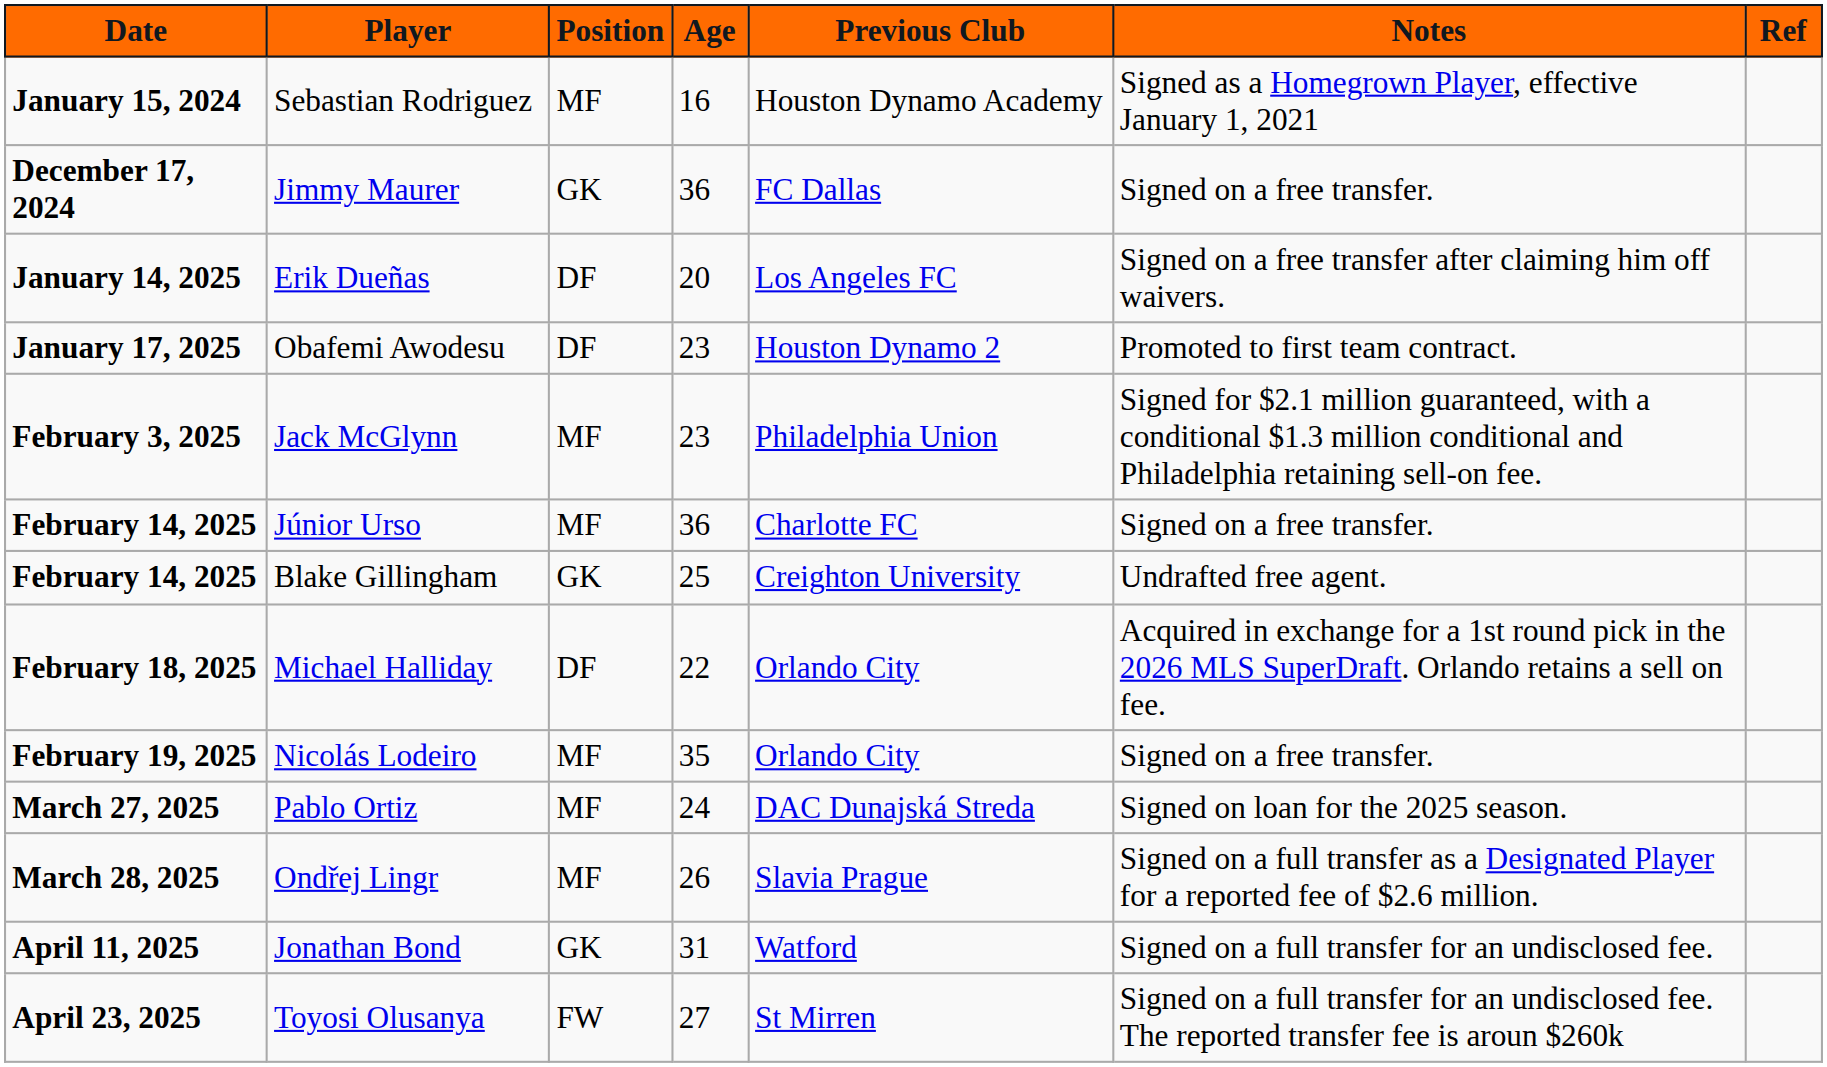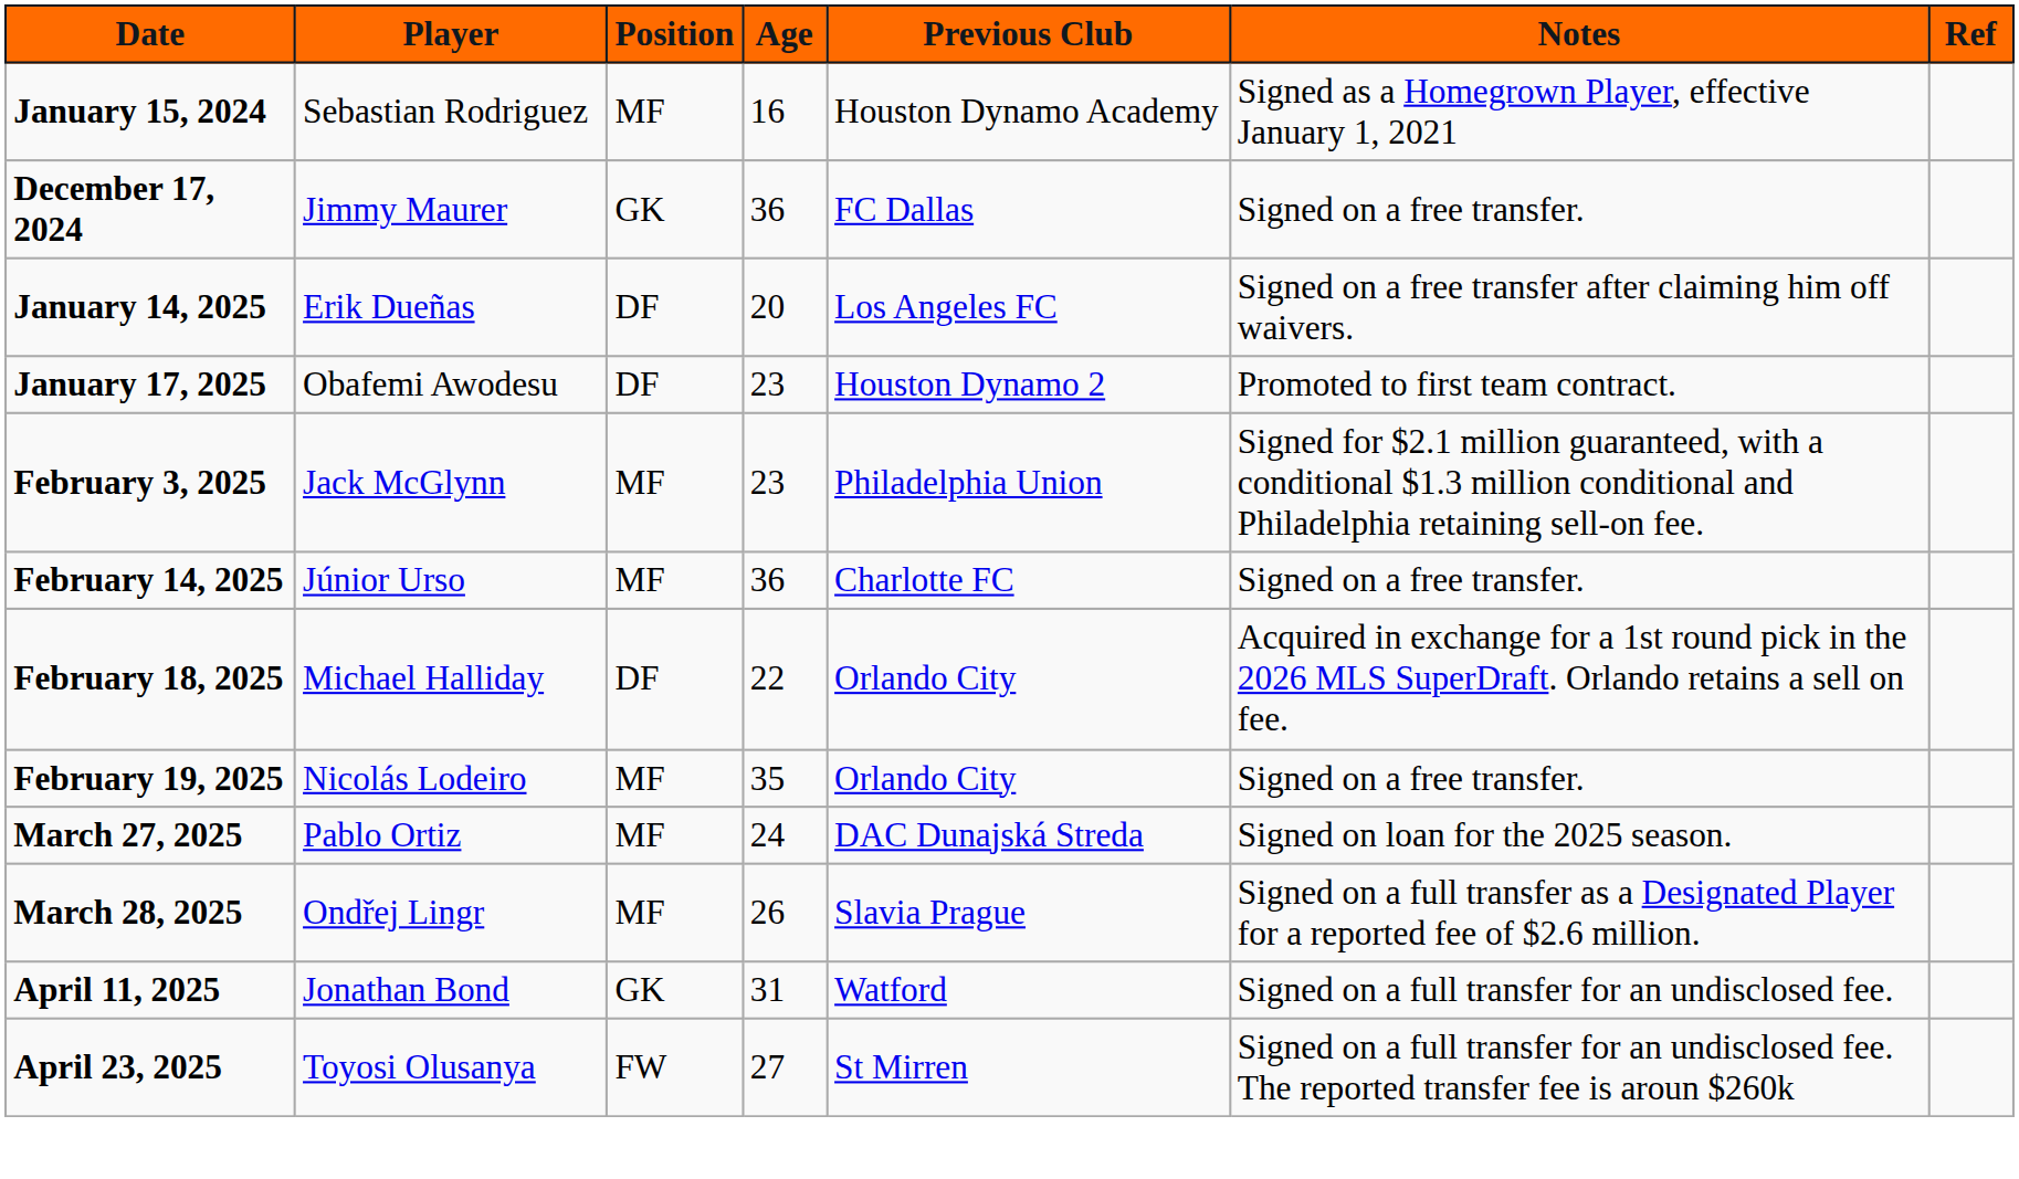- row: February 14, 2025 | Blake Gillingham | GK | 25 | Creighton University | Undrafted free agent.
